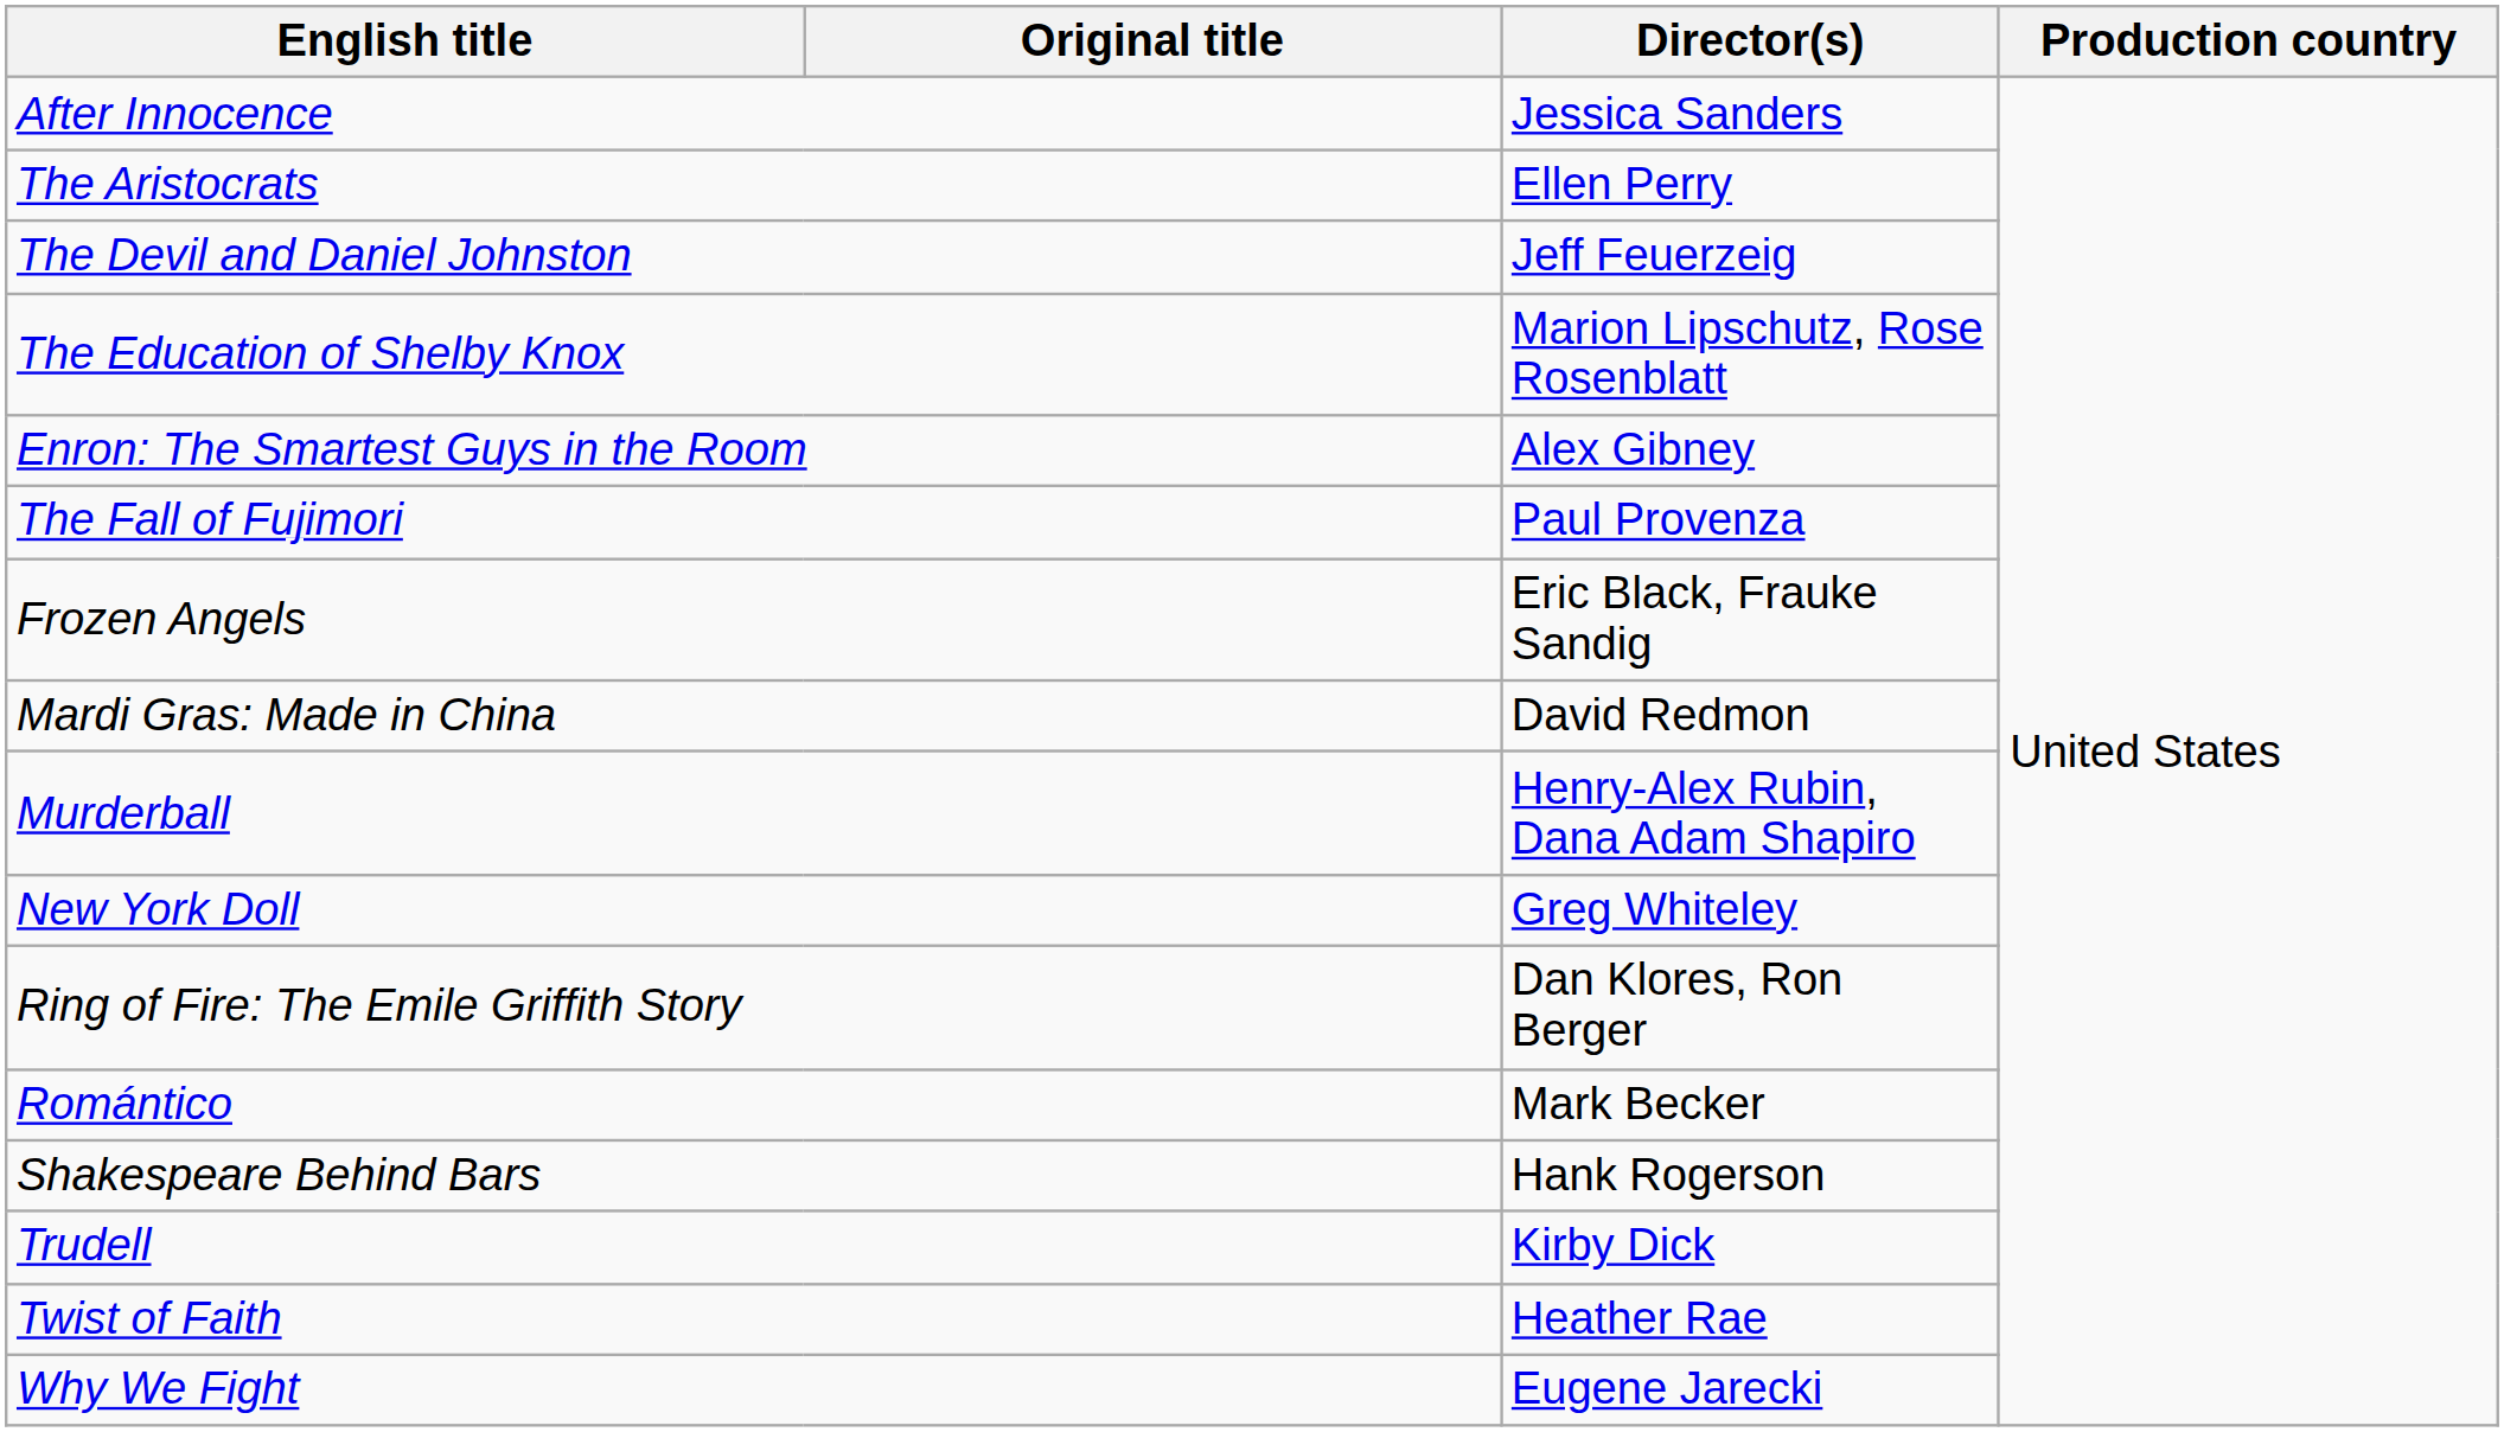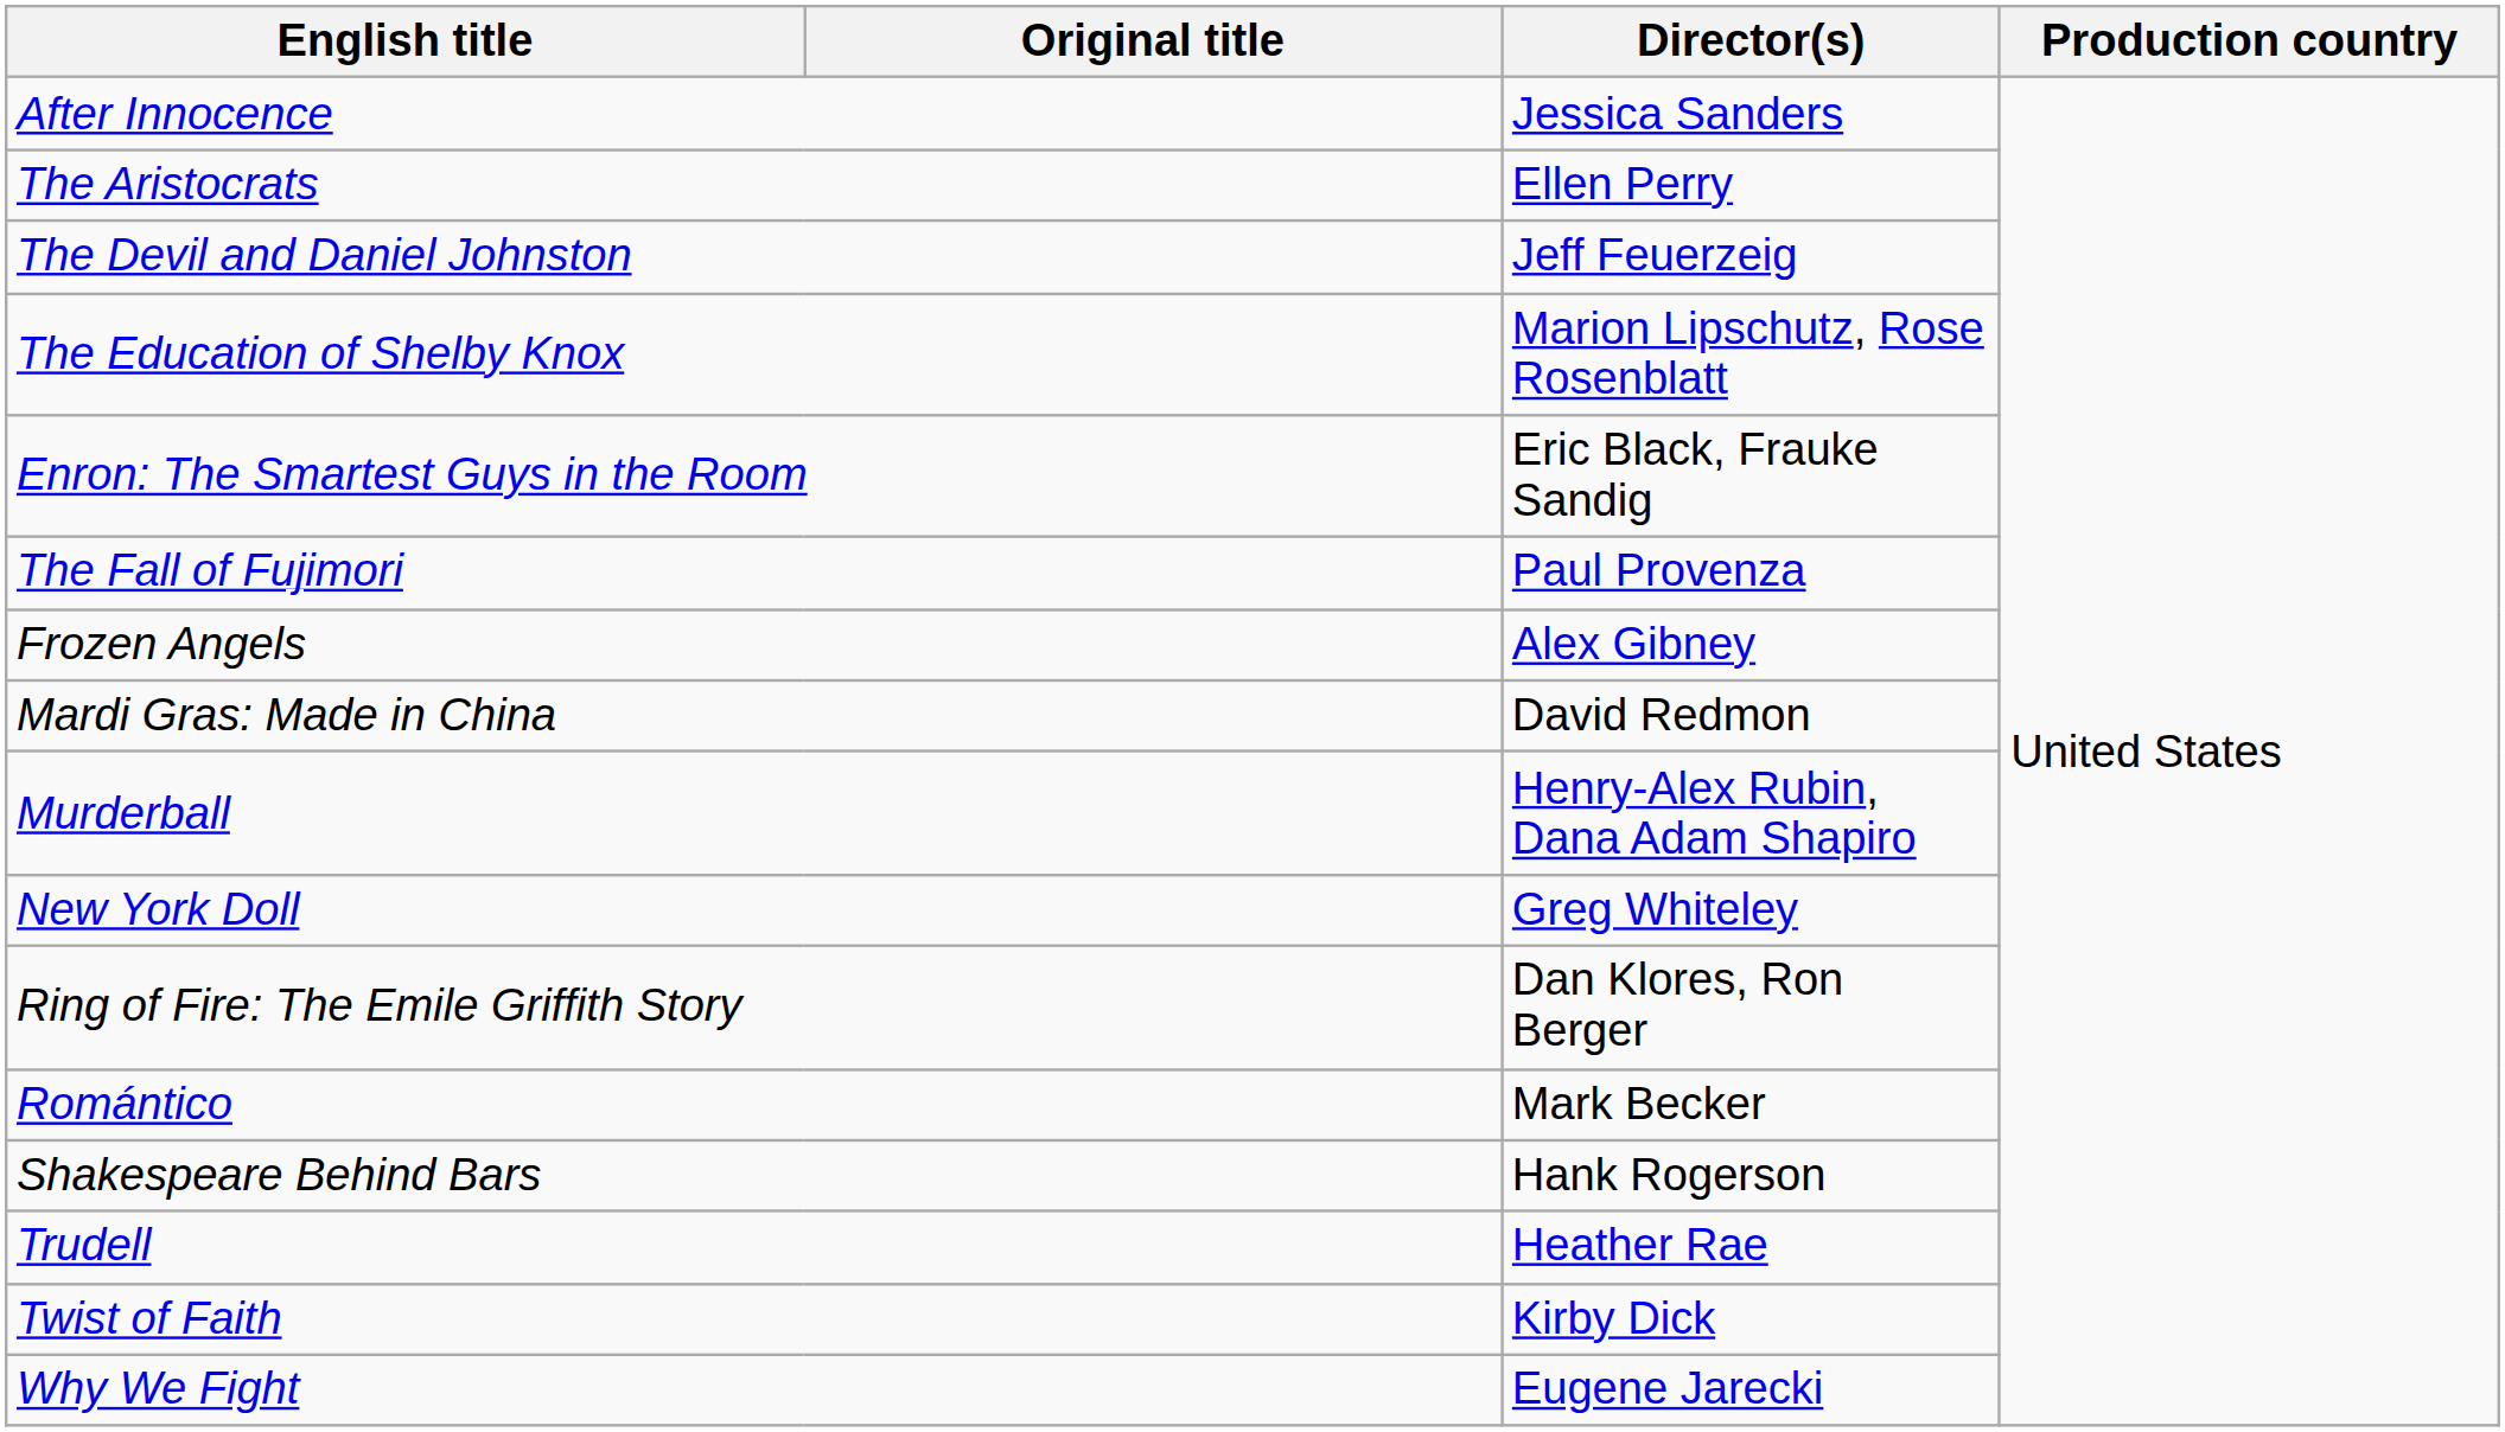Enron: The Smartest Guys in the Room | Director(s): Alex Gibney -> Eric Black, Frauke Sandig
Frozen Angels | Director(s): Eric Black, Frauke Sandig -> Alex Gibney
Trudell | Director(s): Kirby Dick -> Heather Rae
Twist of Faith | Director(s): Heather Rae -> Kirby Dick
